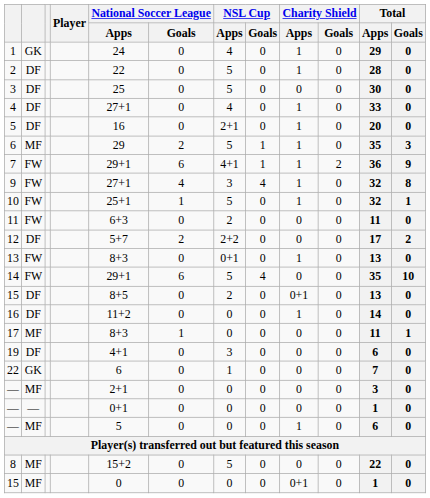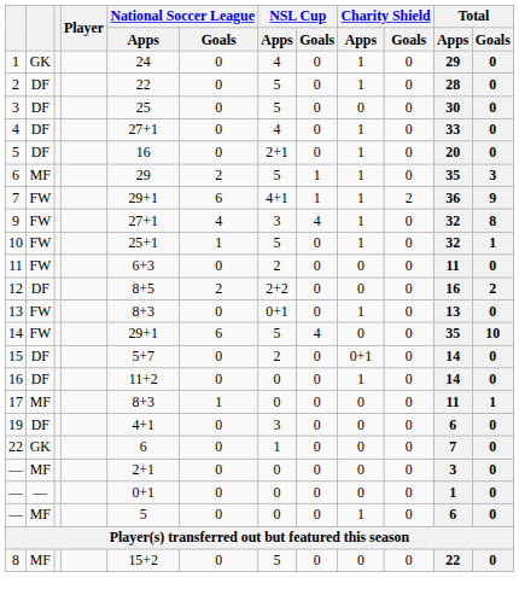12 | National Soccer League / Apps: 5+7 -> 8+5
12 | Total / Apps: 17 -> 16
15 / DF | National Soccer League / Apps: 8+5 -> 5+7
15 / DF | Total / Apps: 13 -> 14
- row: 15 | MF | 0 | 0 | 0 | 0 | 0+1 | 0 | 1 | 0
